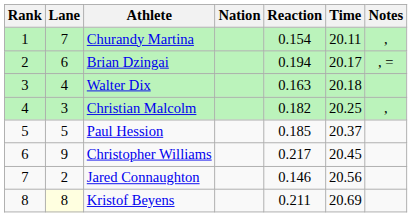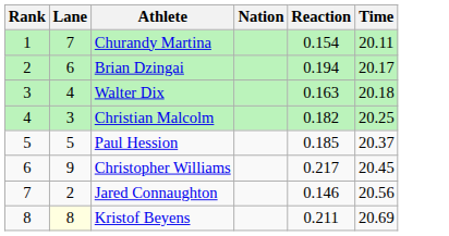- column: Notes | , | , = | ,
